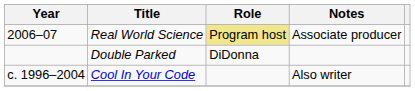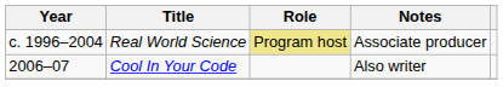Real World Science | Year: 2006–07 -> c. 1996–2004
- row: Double Parked | DiDonna
Cool In Your Code | Year: c. 1996–2004 -> 2006–07
